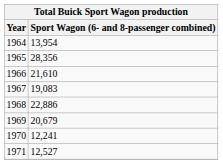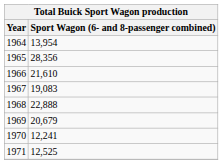1968 | Sport Wagon (6- and 8-passenger combined): 22,886 -> 22,888
1971 | Sport Wagon (6- and 8-passenger combined): 12,527 -> 12,525
